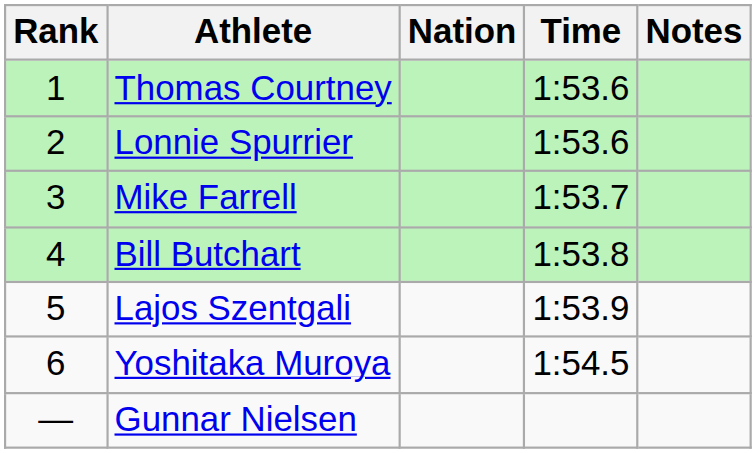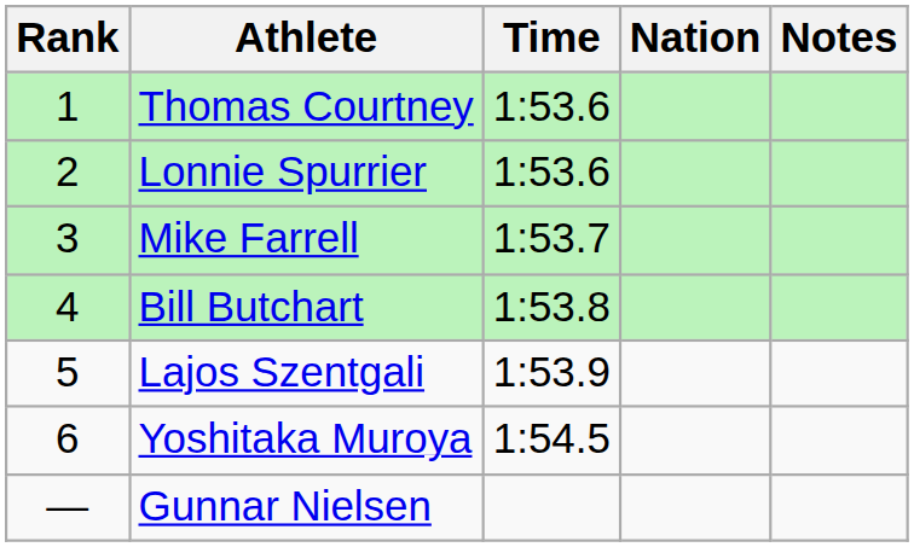columns swapped: Nation <-> Time
